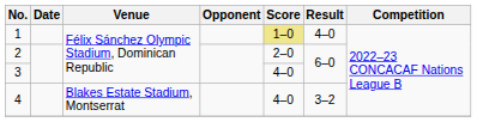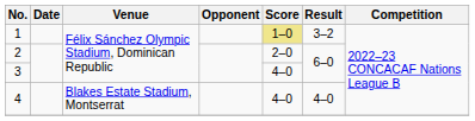1 | Result: 4–0 -> 3–2
4 | Result: 3–2 -> 4–0
